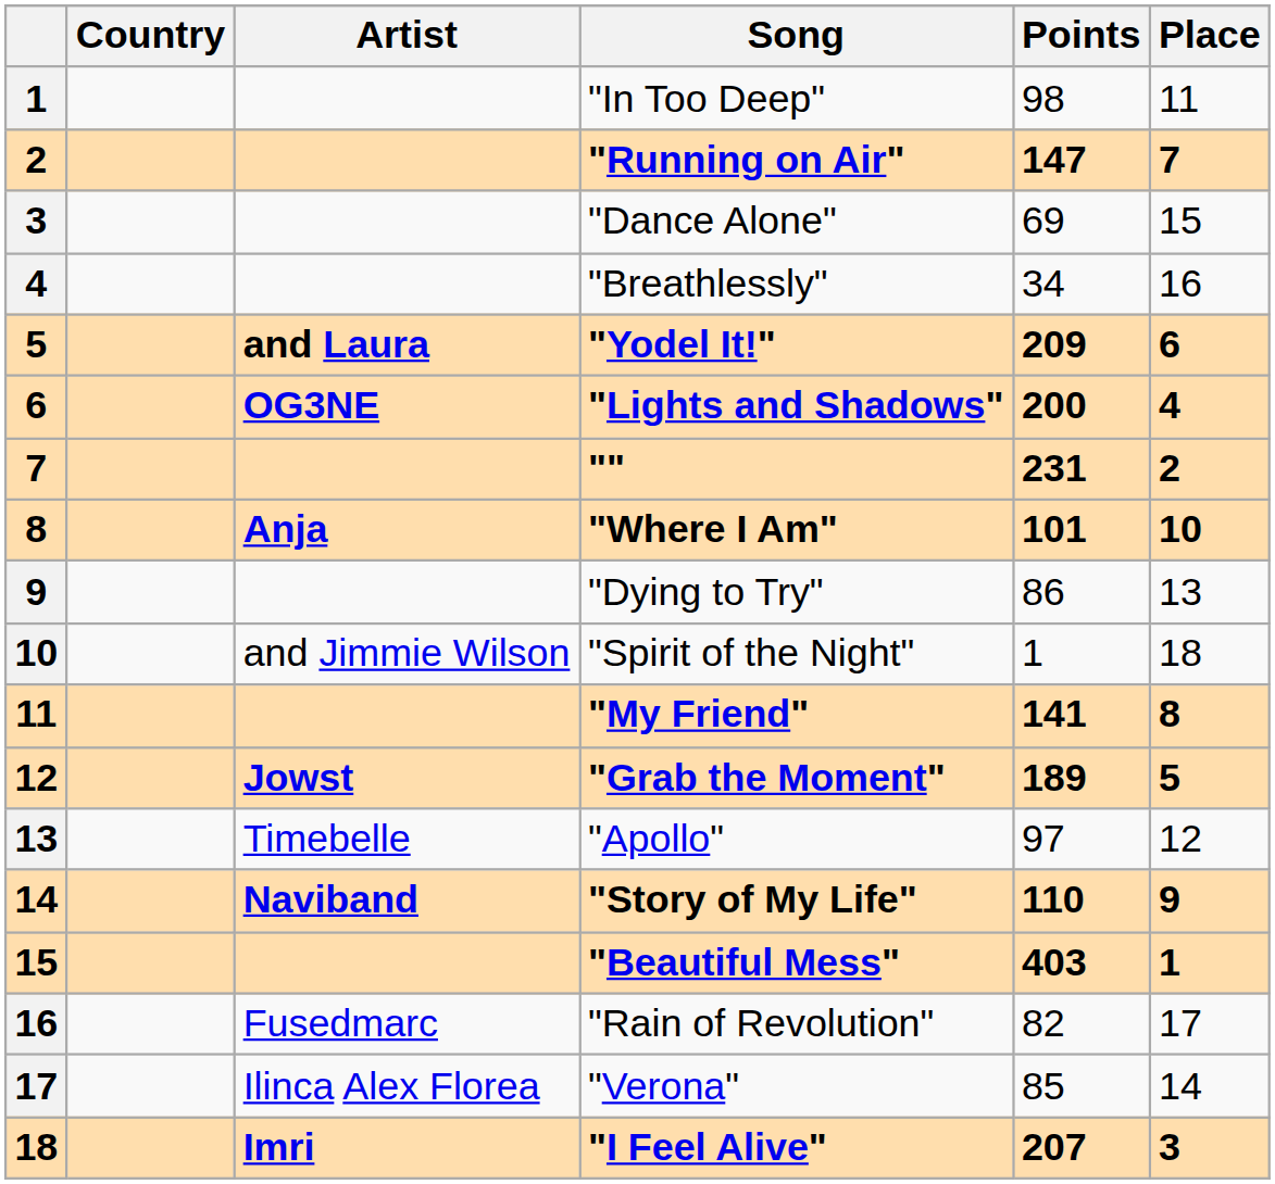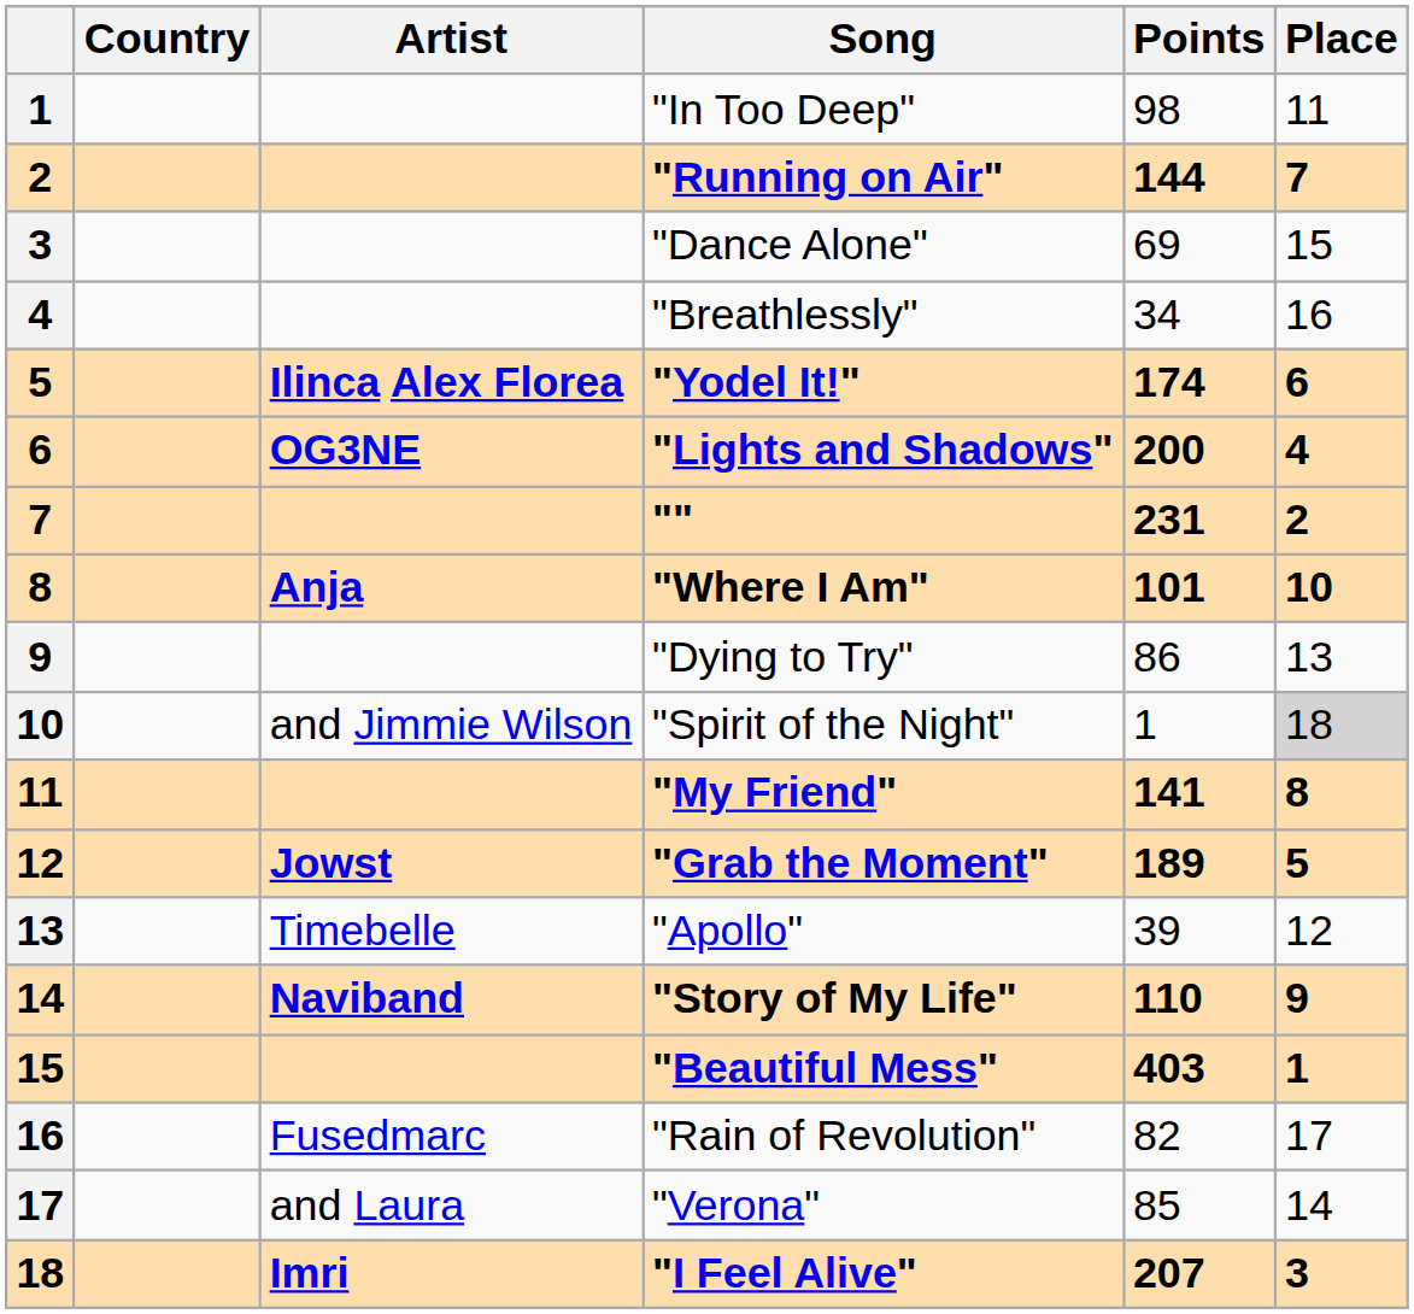"Running on Air" | Points: 147 -> 144
"Yodel It!" | Artist: and Laura -> Ilinca Alex Florea
"Yodel It!" | Points: 209 -> 174
"Spirit of the Night" | Place: no background -> lightgrey background
"Apollo" | Points: 97 -> 39
"Verona" | Artist: Ilinca Alex Florea -> and Laura
